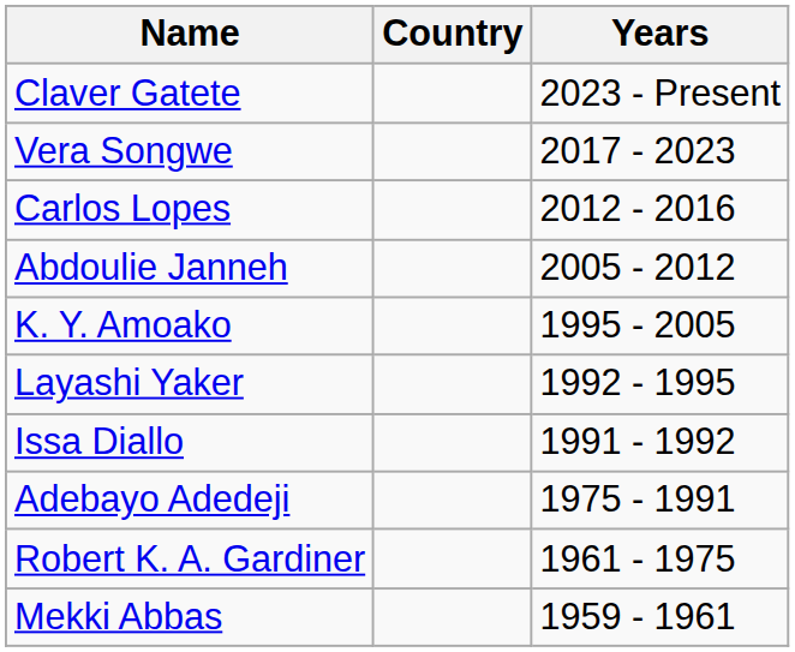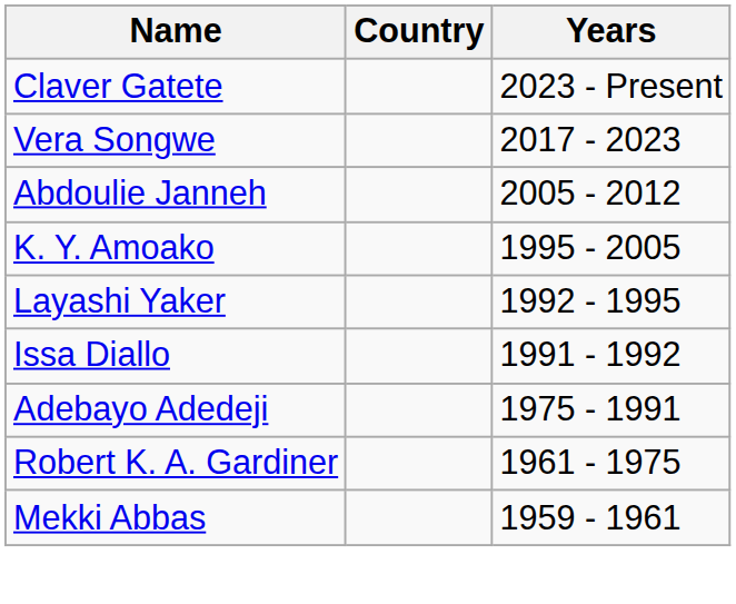- row: Carlos Lopes | 2012 - 2016
